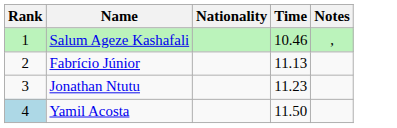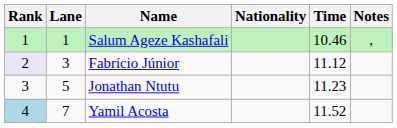+ column: Lane | 1 | 3 | 5 | 7
Fabrício Júnior | Rank: no background -> lavender background
Fabrício Júnior | Time: 11.13 -> 11.12
Yamil Acosta | Time: 11.50 -> 11.52
